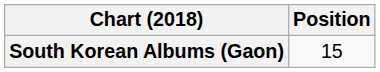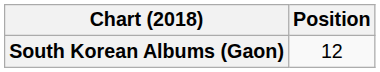South Korean Albums (Gaon) | Position: 15 -> 12
